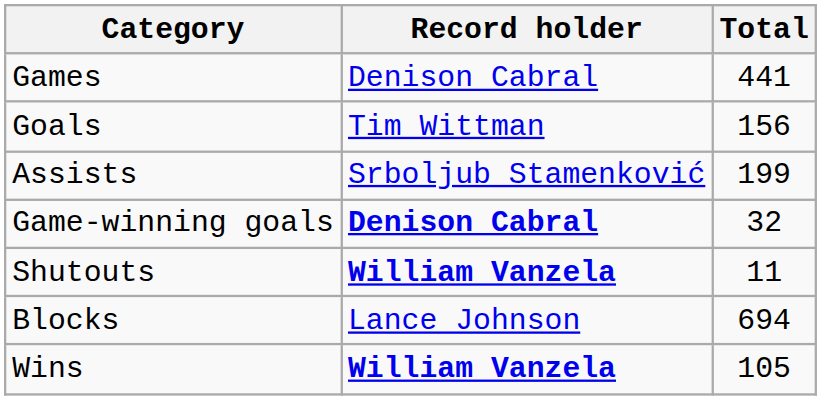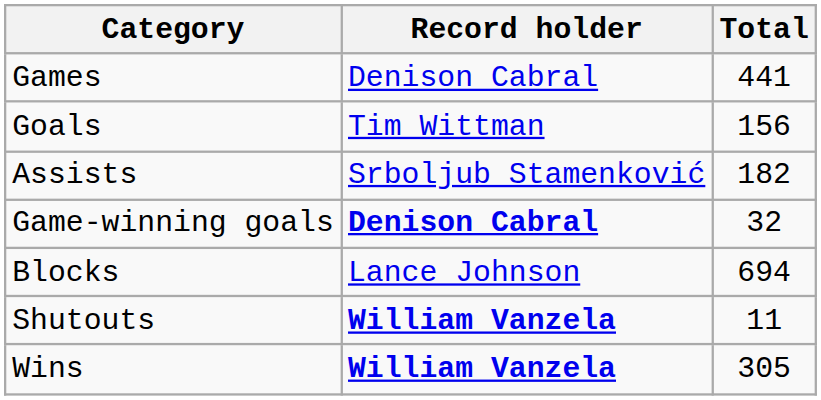Assists | Total: 199 -> 182
rows swapped: Blocks <-> Shutouts
Wins | Total: 105 -> 305
